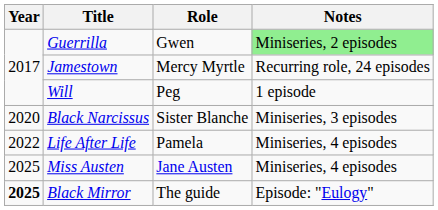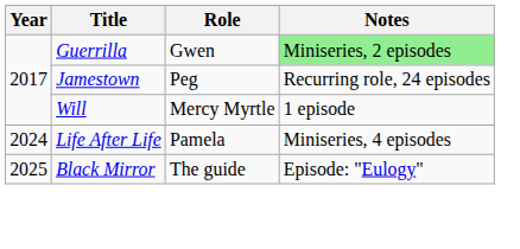Jamestown | Role: Mercy Myrtle -> Peg
Will | Role: Peg -> Mercy Myrtle
- row: 2020 | Black Narcissus | Sister Blanche | Miniseries, 3 episodes
Life After Life | Year: 2022 -> 2024
- row: 2025 | Miss Austen | Jane Austen | Miniseries, 4 episodes
Black Mirror | Year: bold -> normal
